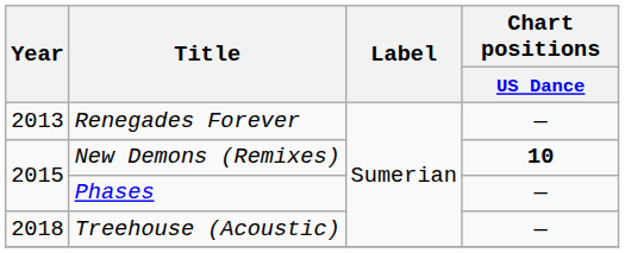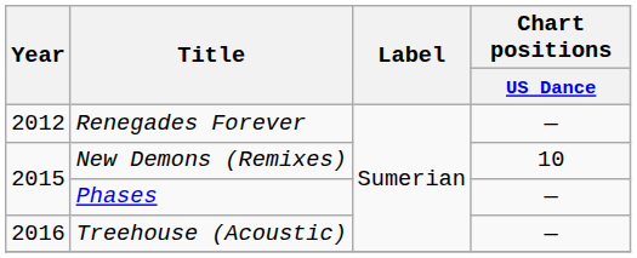Renegades Forever | Year: 2013 -> 2012
New Demons (Remixes) | Chart positions / US Dance: bold -> normal
Treehouse (Acoustic) | Year: 2018 -> 2016
